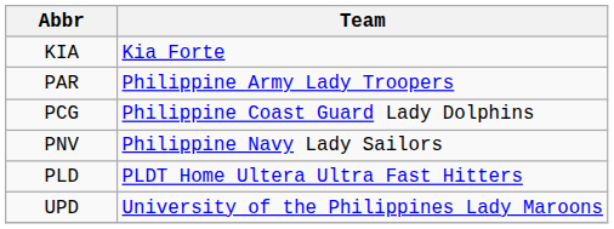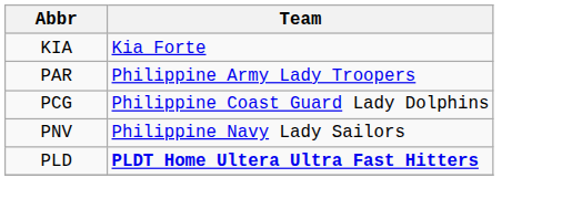PLD | Team: normal -> bold
- row: UPD | University of the Philippines Lady Maroons
